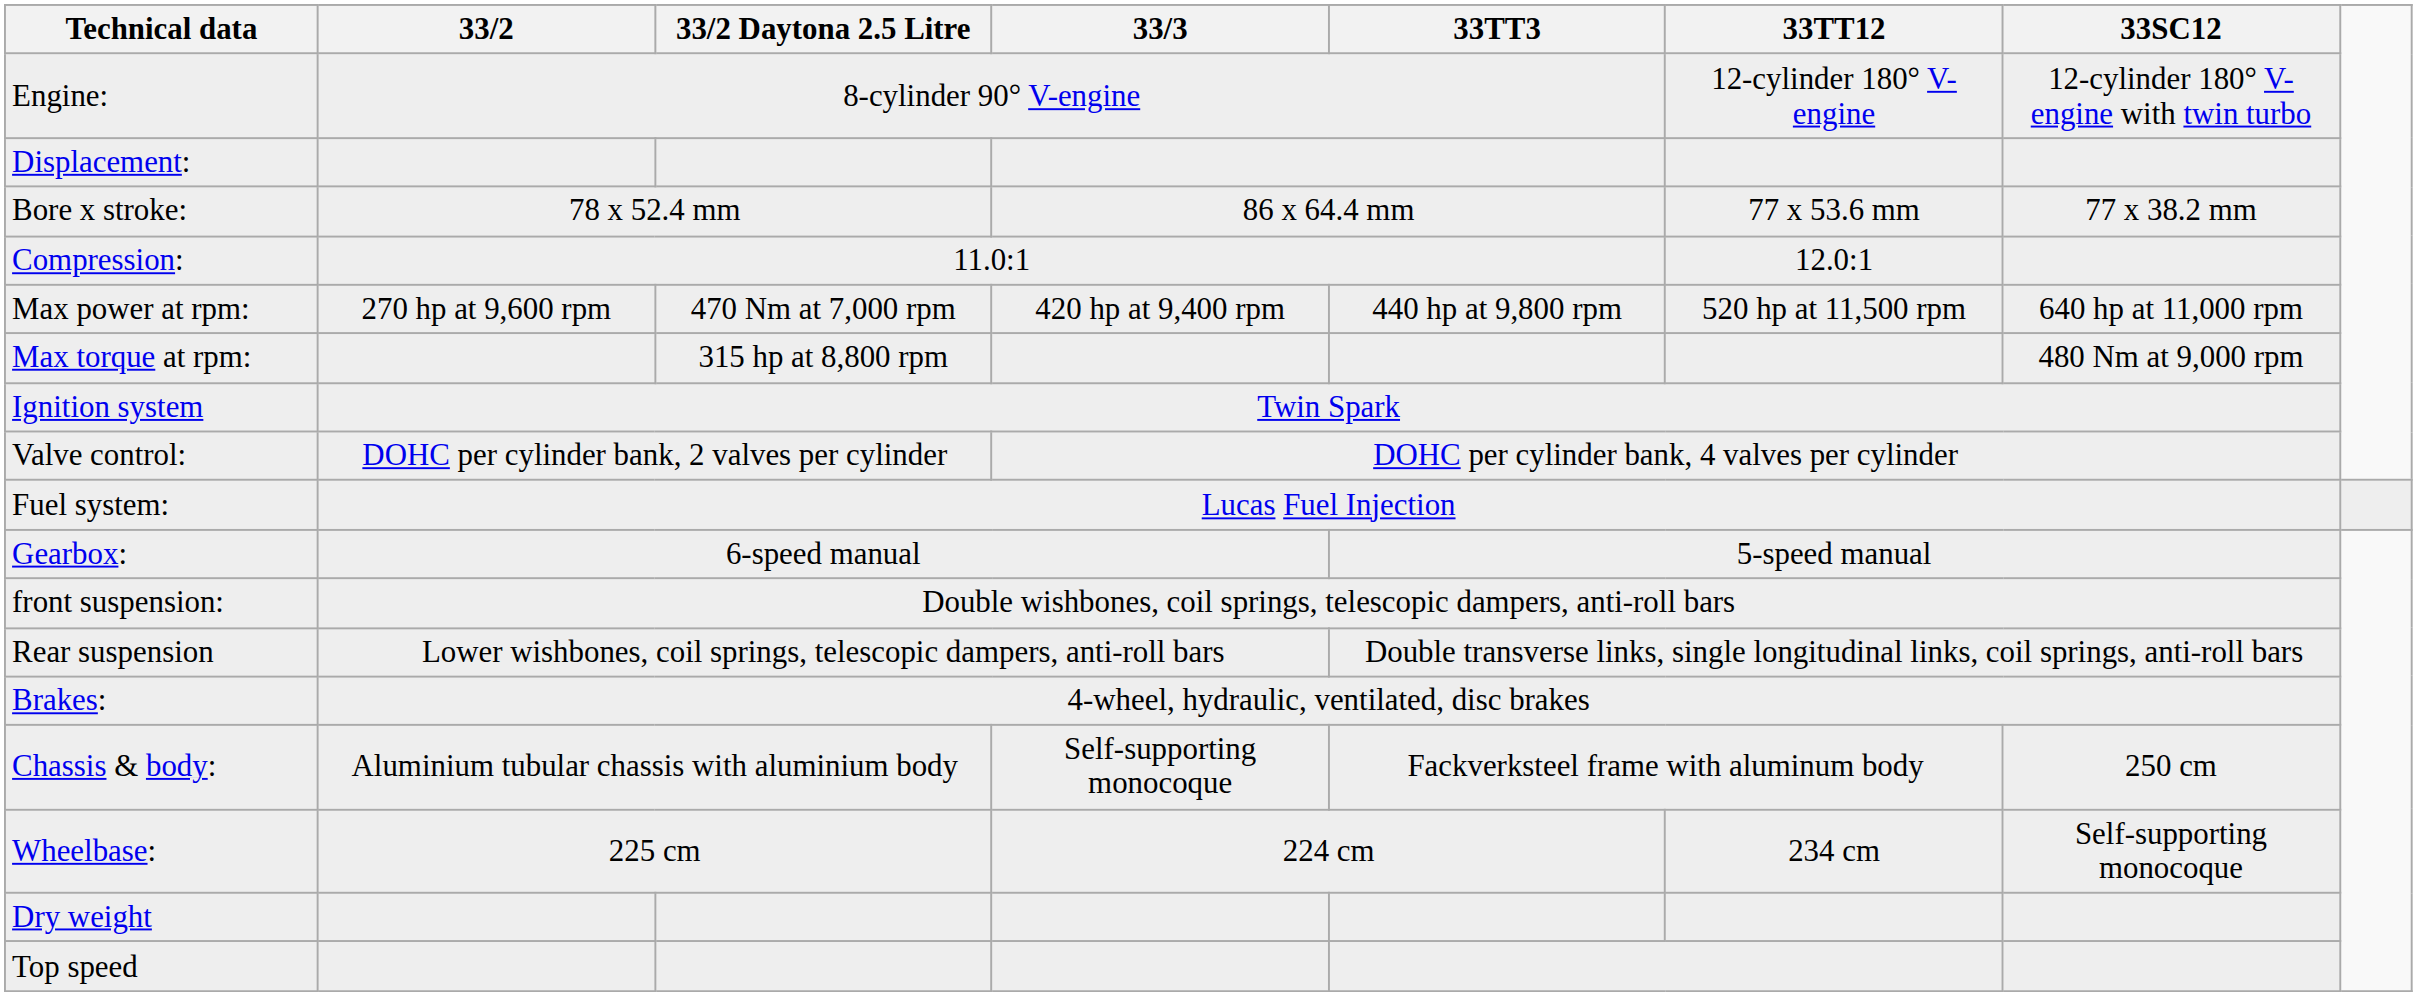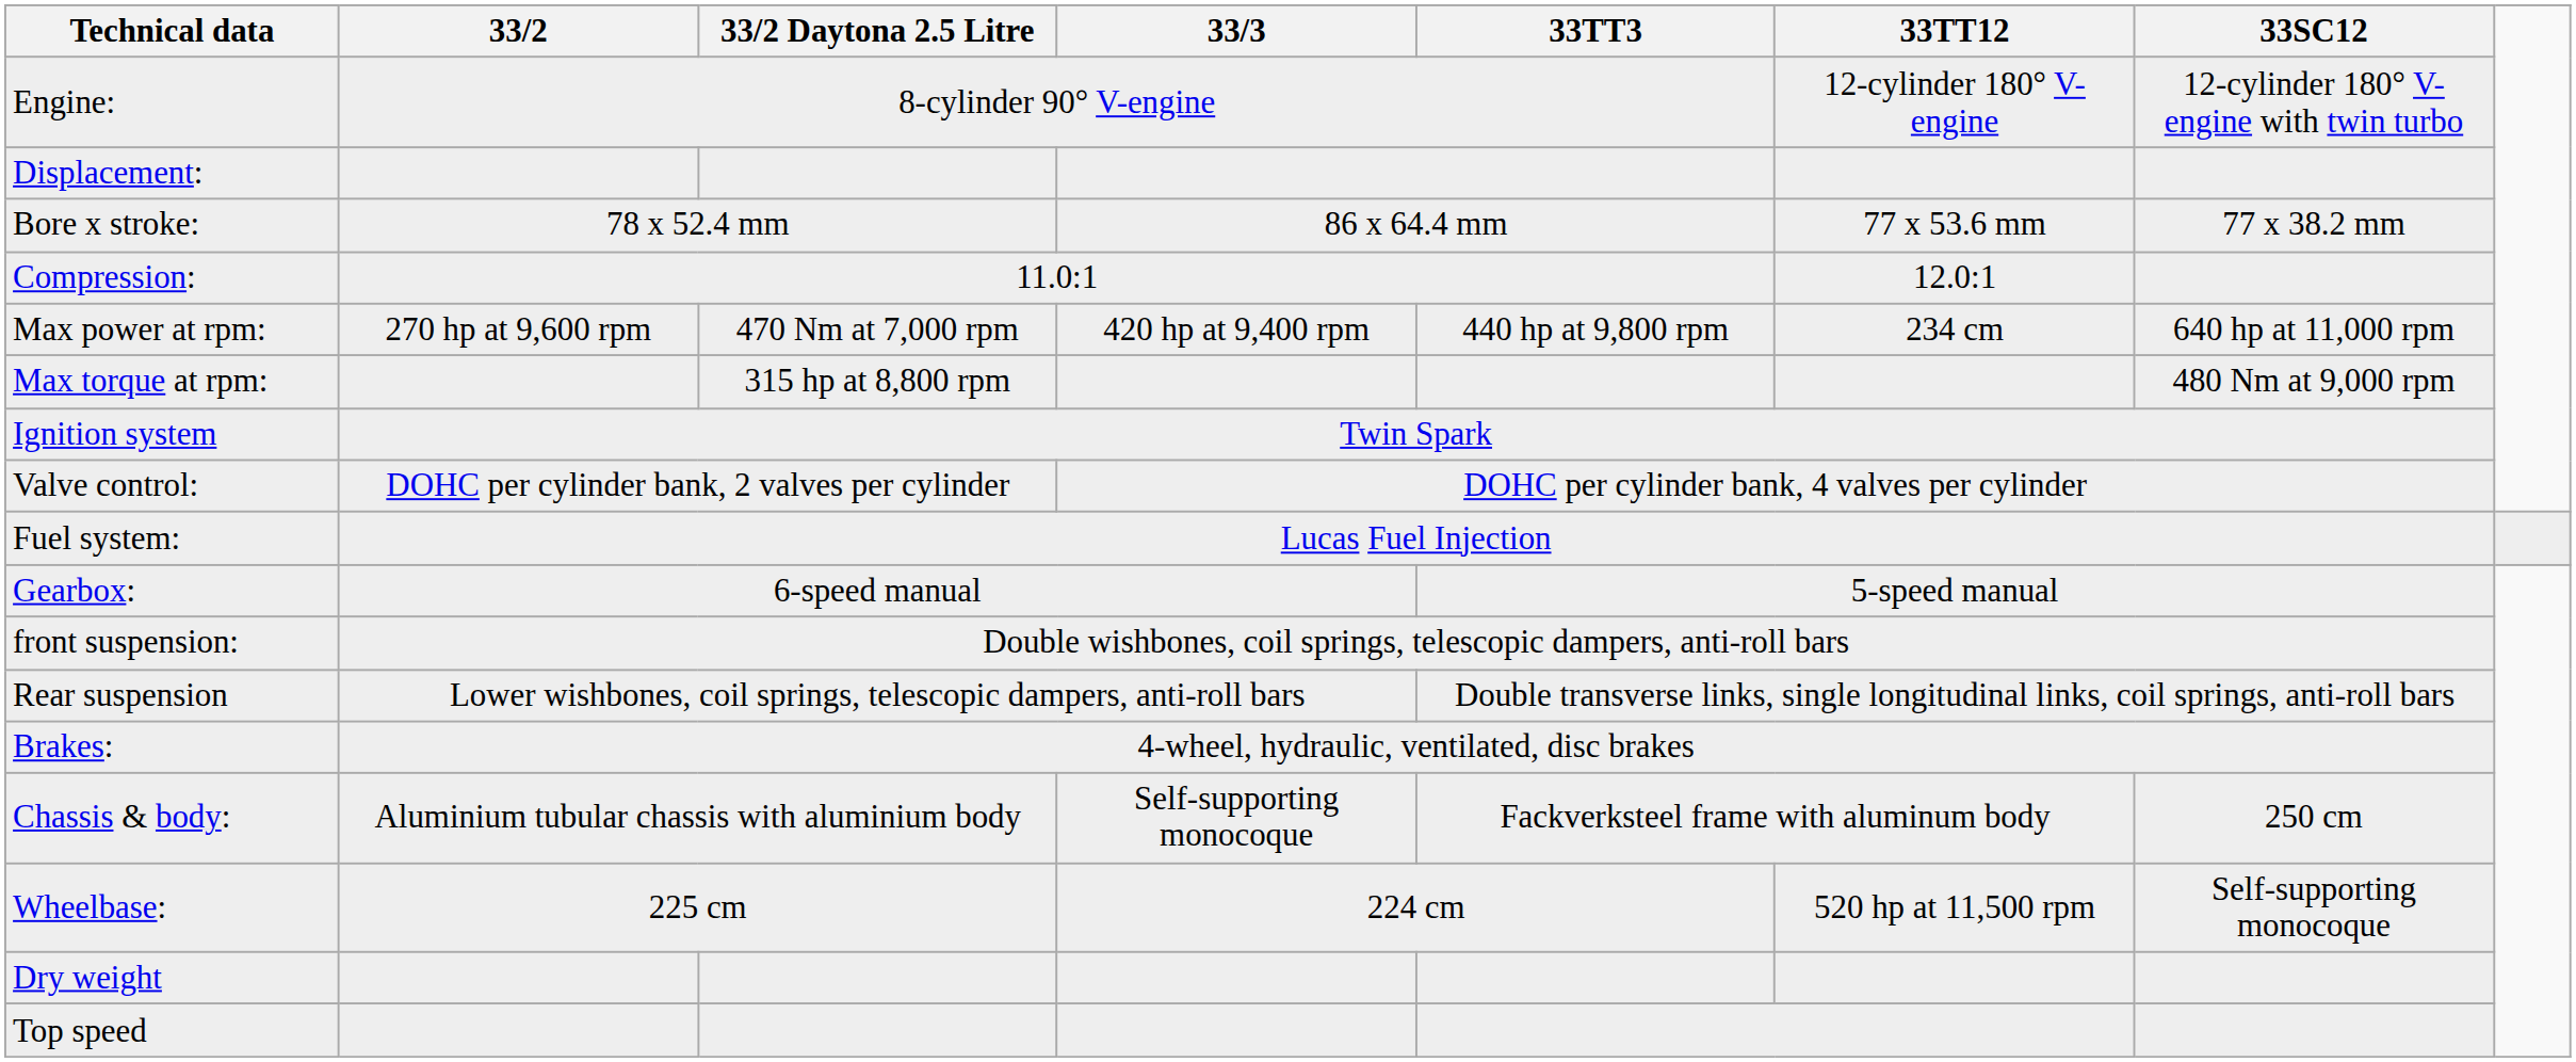Max power at rpm: | 33TT12: 520 hp at 11,500 rpm -> 234 cm
Wheelbase: | 33TT12: 234 cm -> 520 hp at 11,500 rpm
